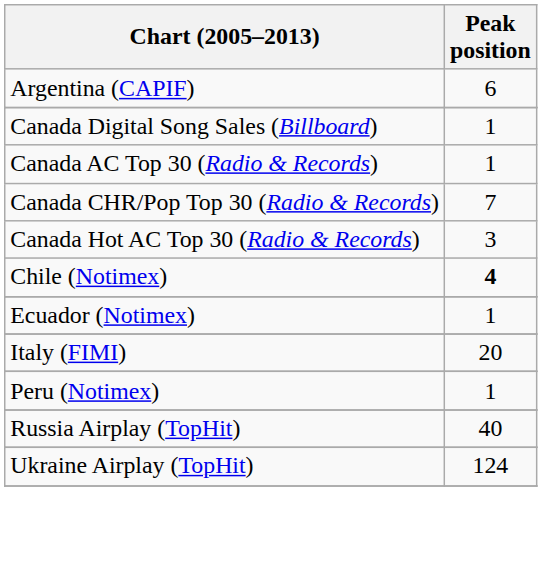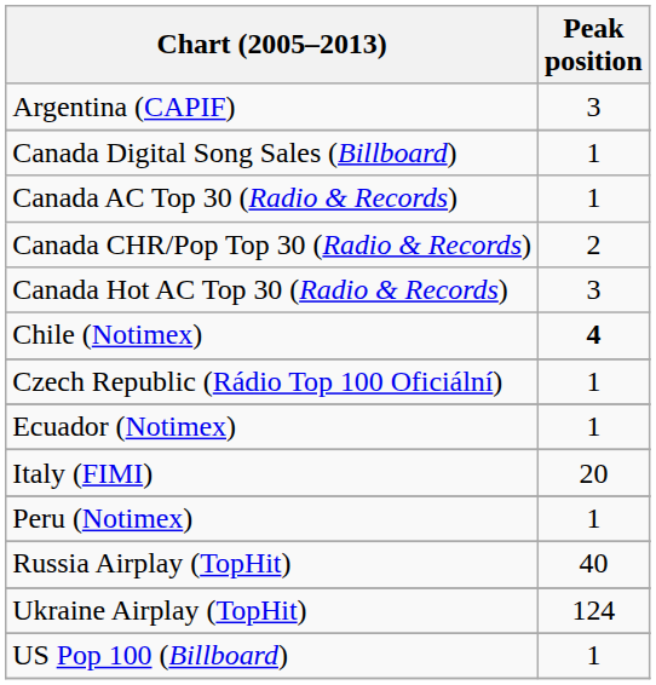Argentina (CAPIF) | Peak position: 6 -> 3
Canada CHR/Pop Top 30 (Radio & Records) | Peak position: 7 -> 2
+ row: Czech Republic (Rádio Top 100 Oficiální) | 1
+ row: US Pop 100 (Billboard) | 1
